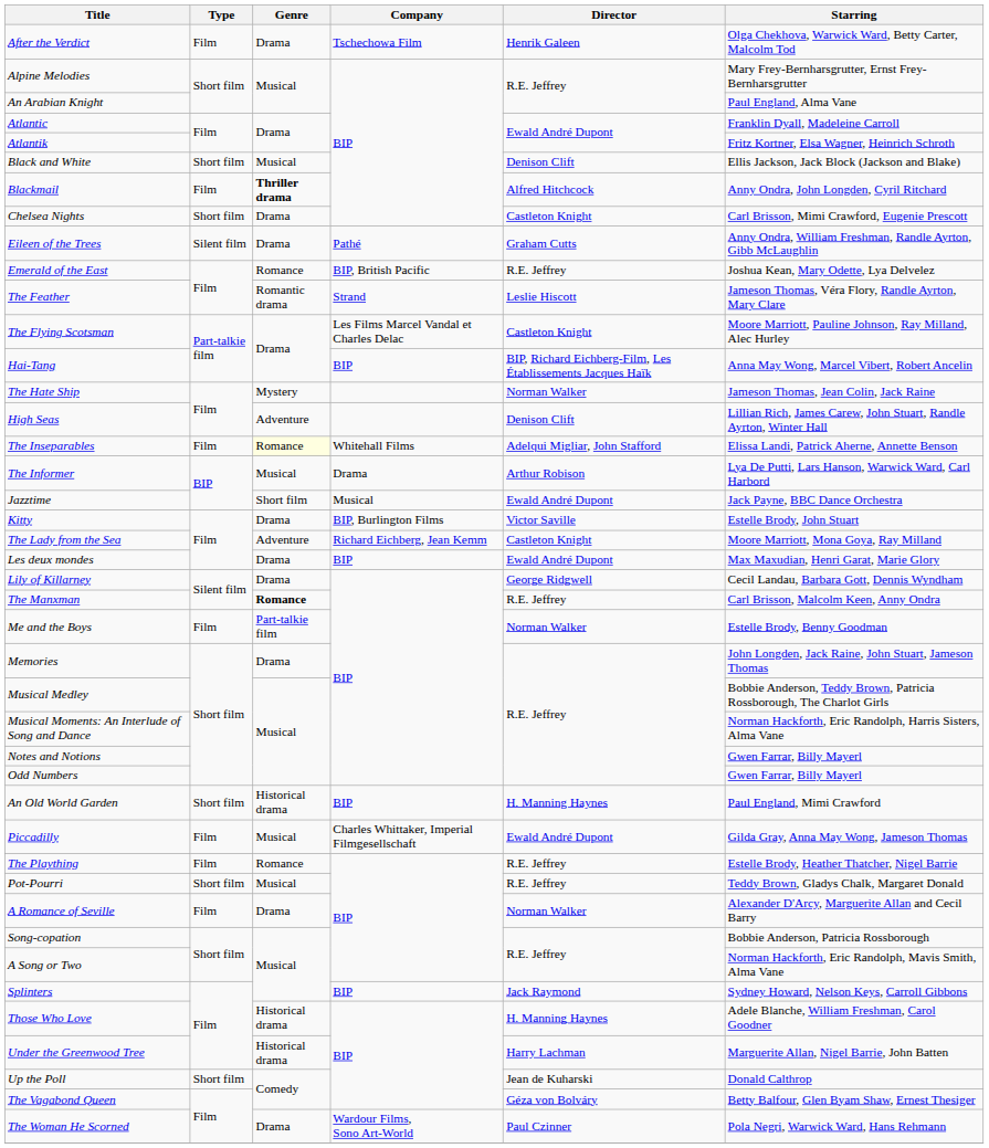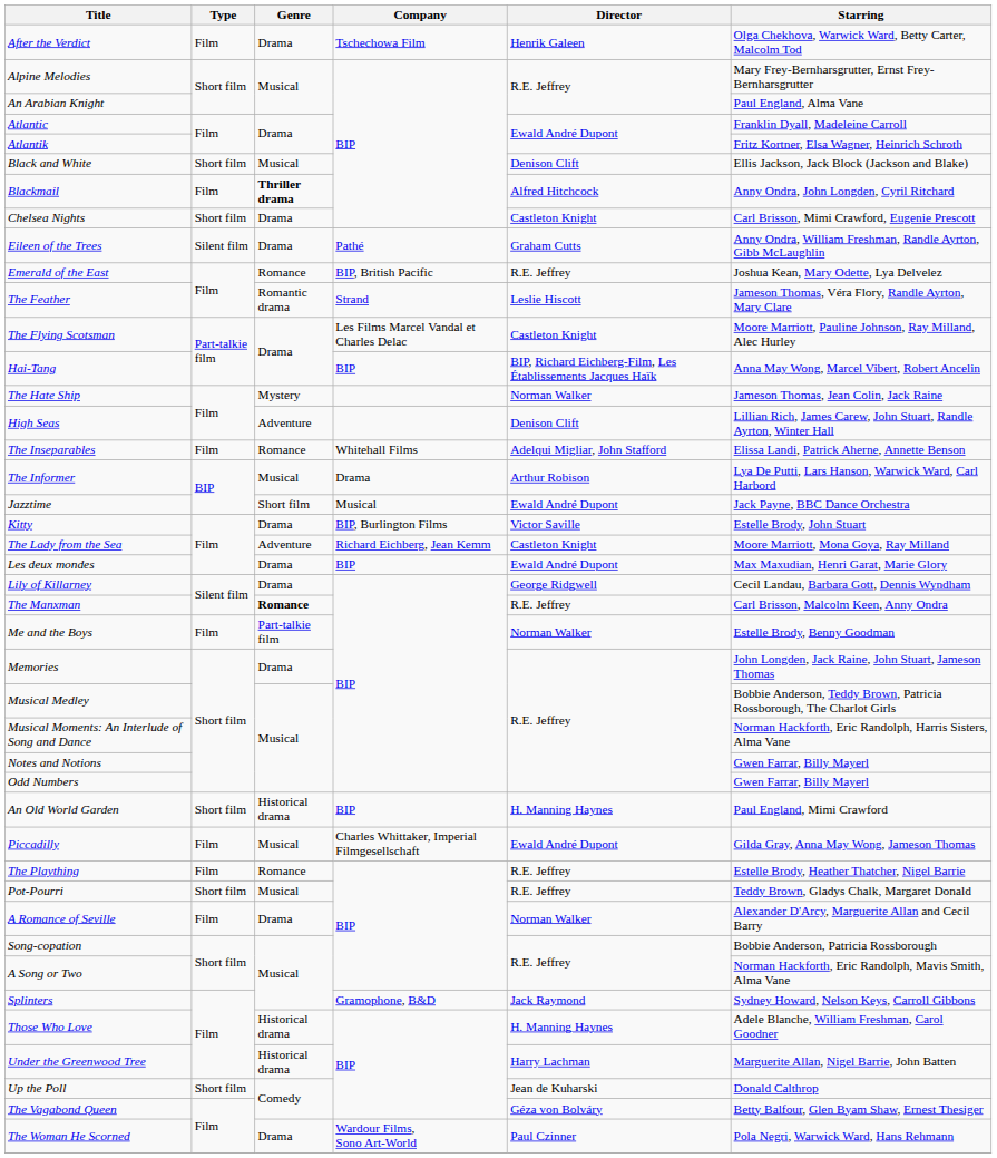The Inseparables | Genre: lightyellow background -> no background
Splinters | Company: BIP -> Gramophone, B&D
